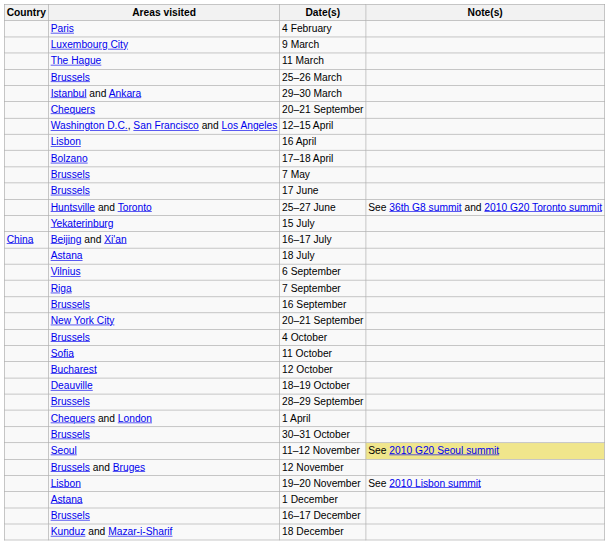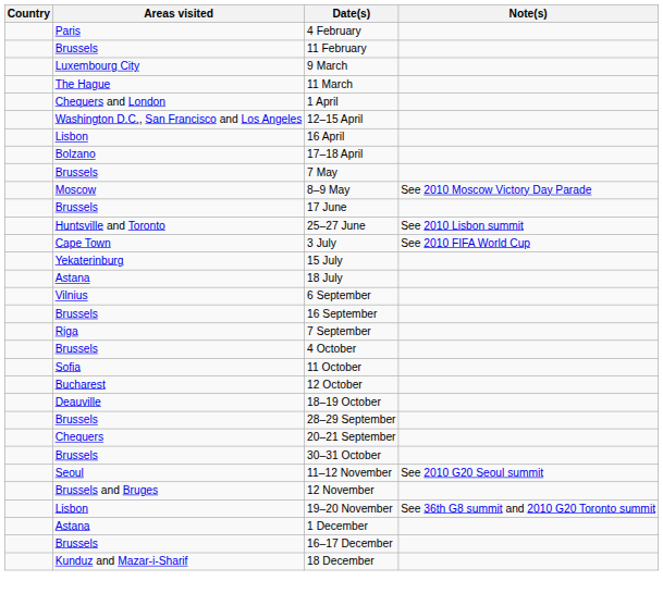+ row: Brussels | 11 February
- row: Brussels | 25–26 March
- row: Istanbul and Ankara | 29–30 March
rows swapped: 1 April <-> Chequers / 20–21 September
+ row: Moscow | 8–9 May | See 2010 Moscow Victory Day Parade
25–27 June | Note(s): See 36th G8 summit and 2010 G20 Toronto summit -> See 2010 Lisbon summit
+ row: Cape Town | 3 July | See 2010 FIFA World Cup
- row: China | Beijing and Xi'an | 16–17 July
rows swapped: 7 September <-> 16 September
- row: New York City | 20–21 September
11–12 November | Note(s): khaki background -> no background
19–20 November | Note(s): See 2010 Lisbon summit -> See 36th G8 summit and 2010 G20 Toronto summit
